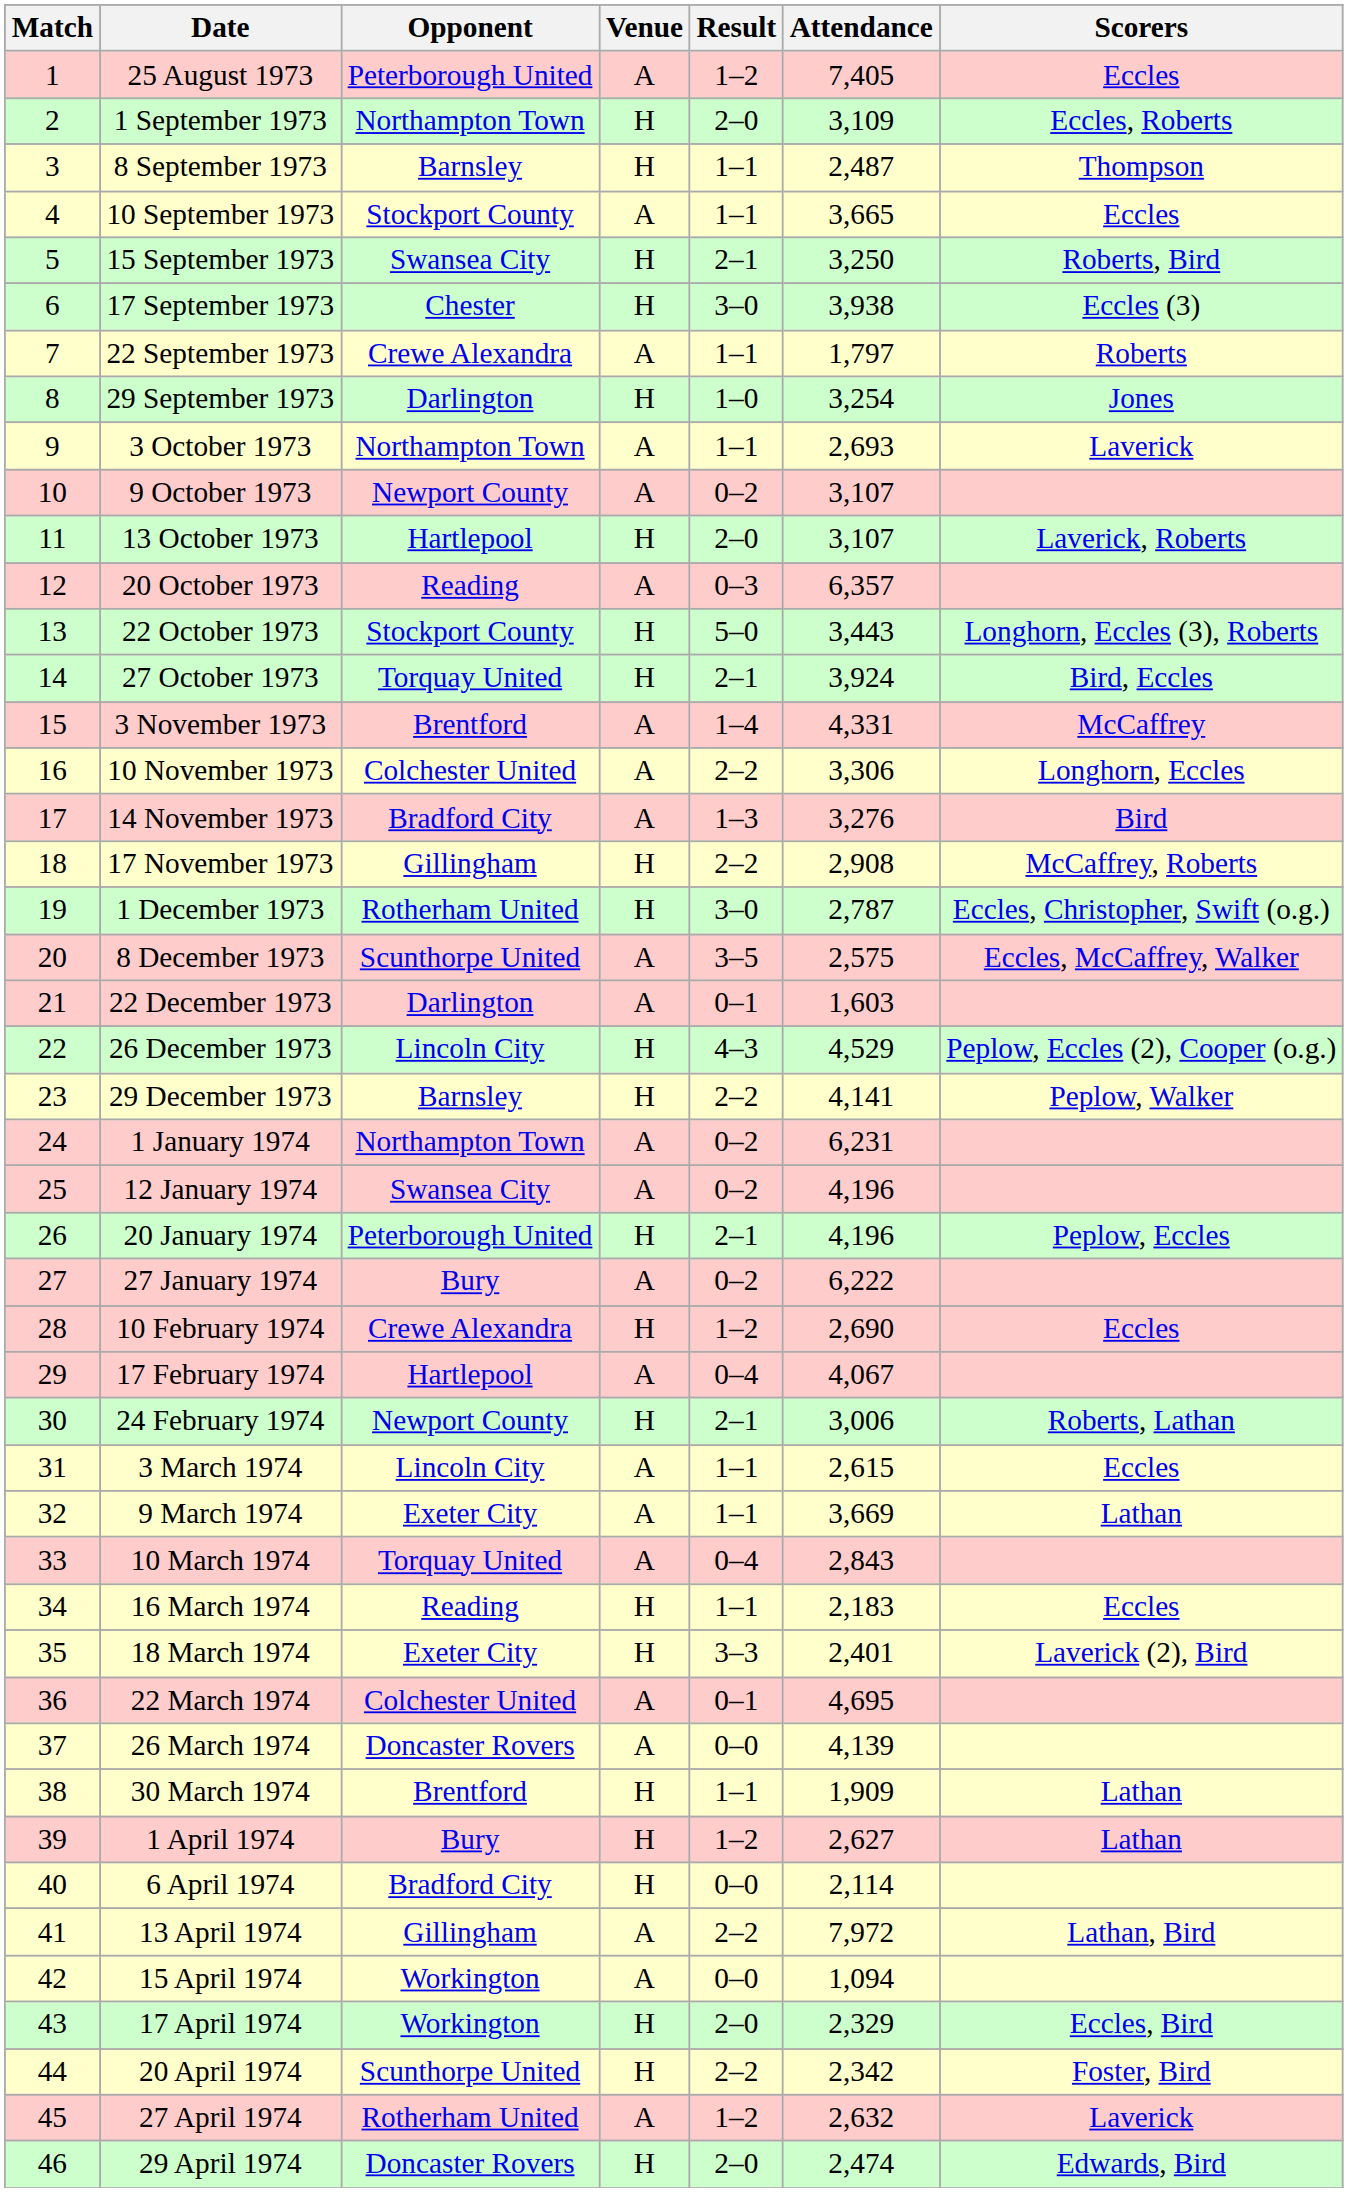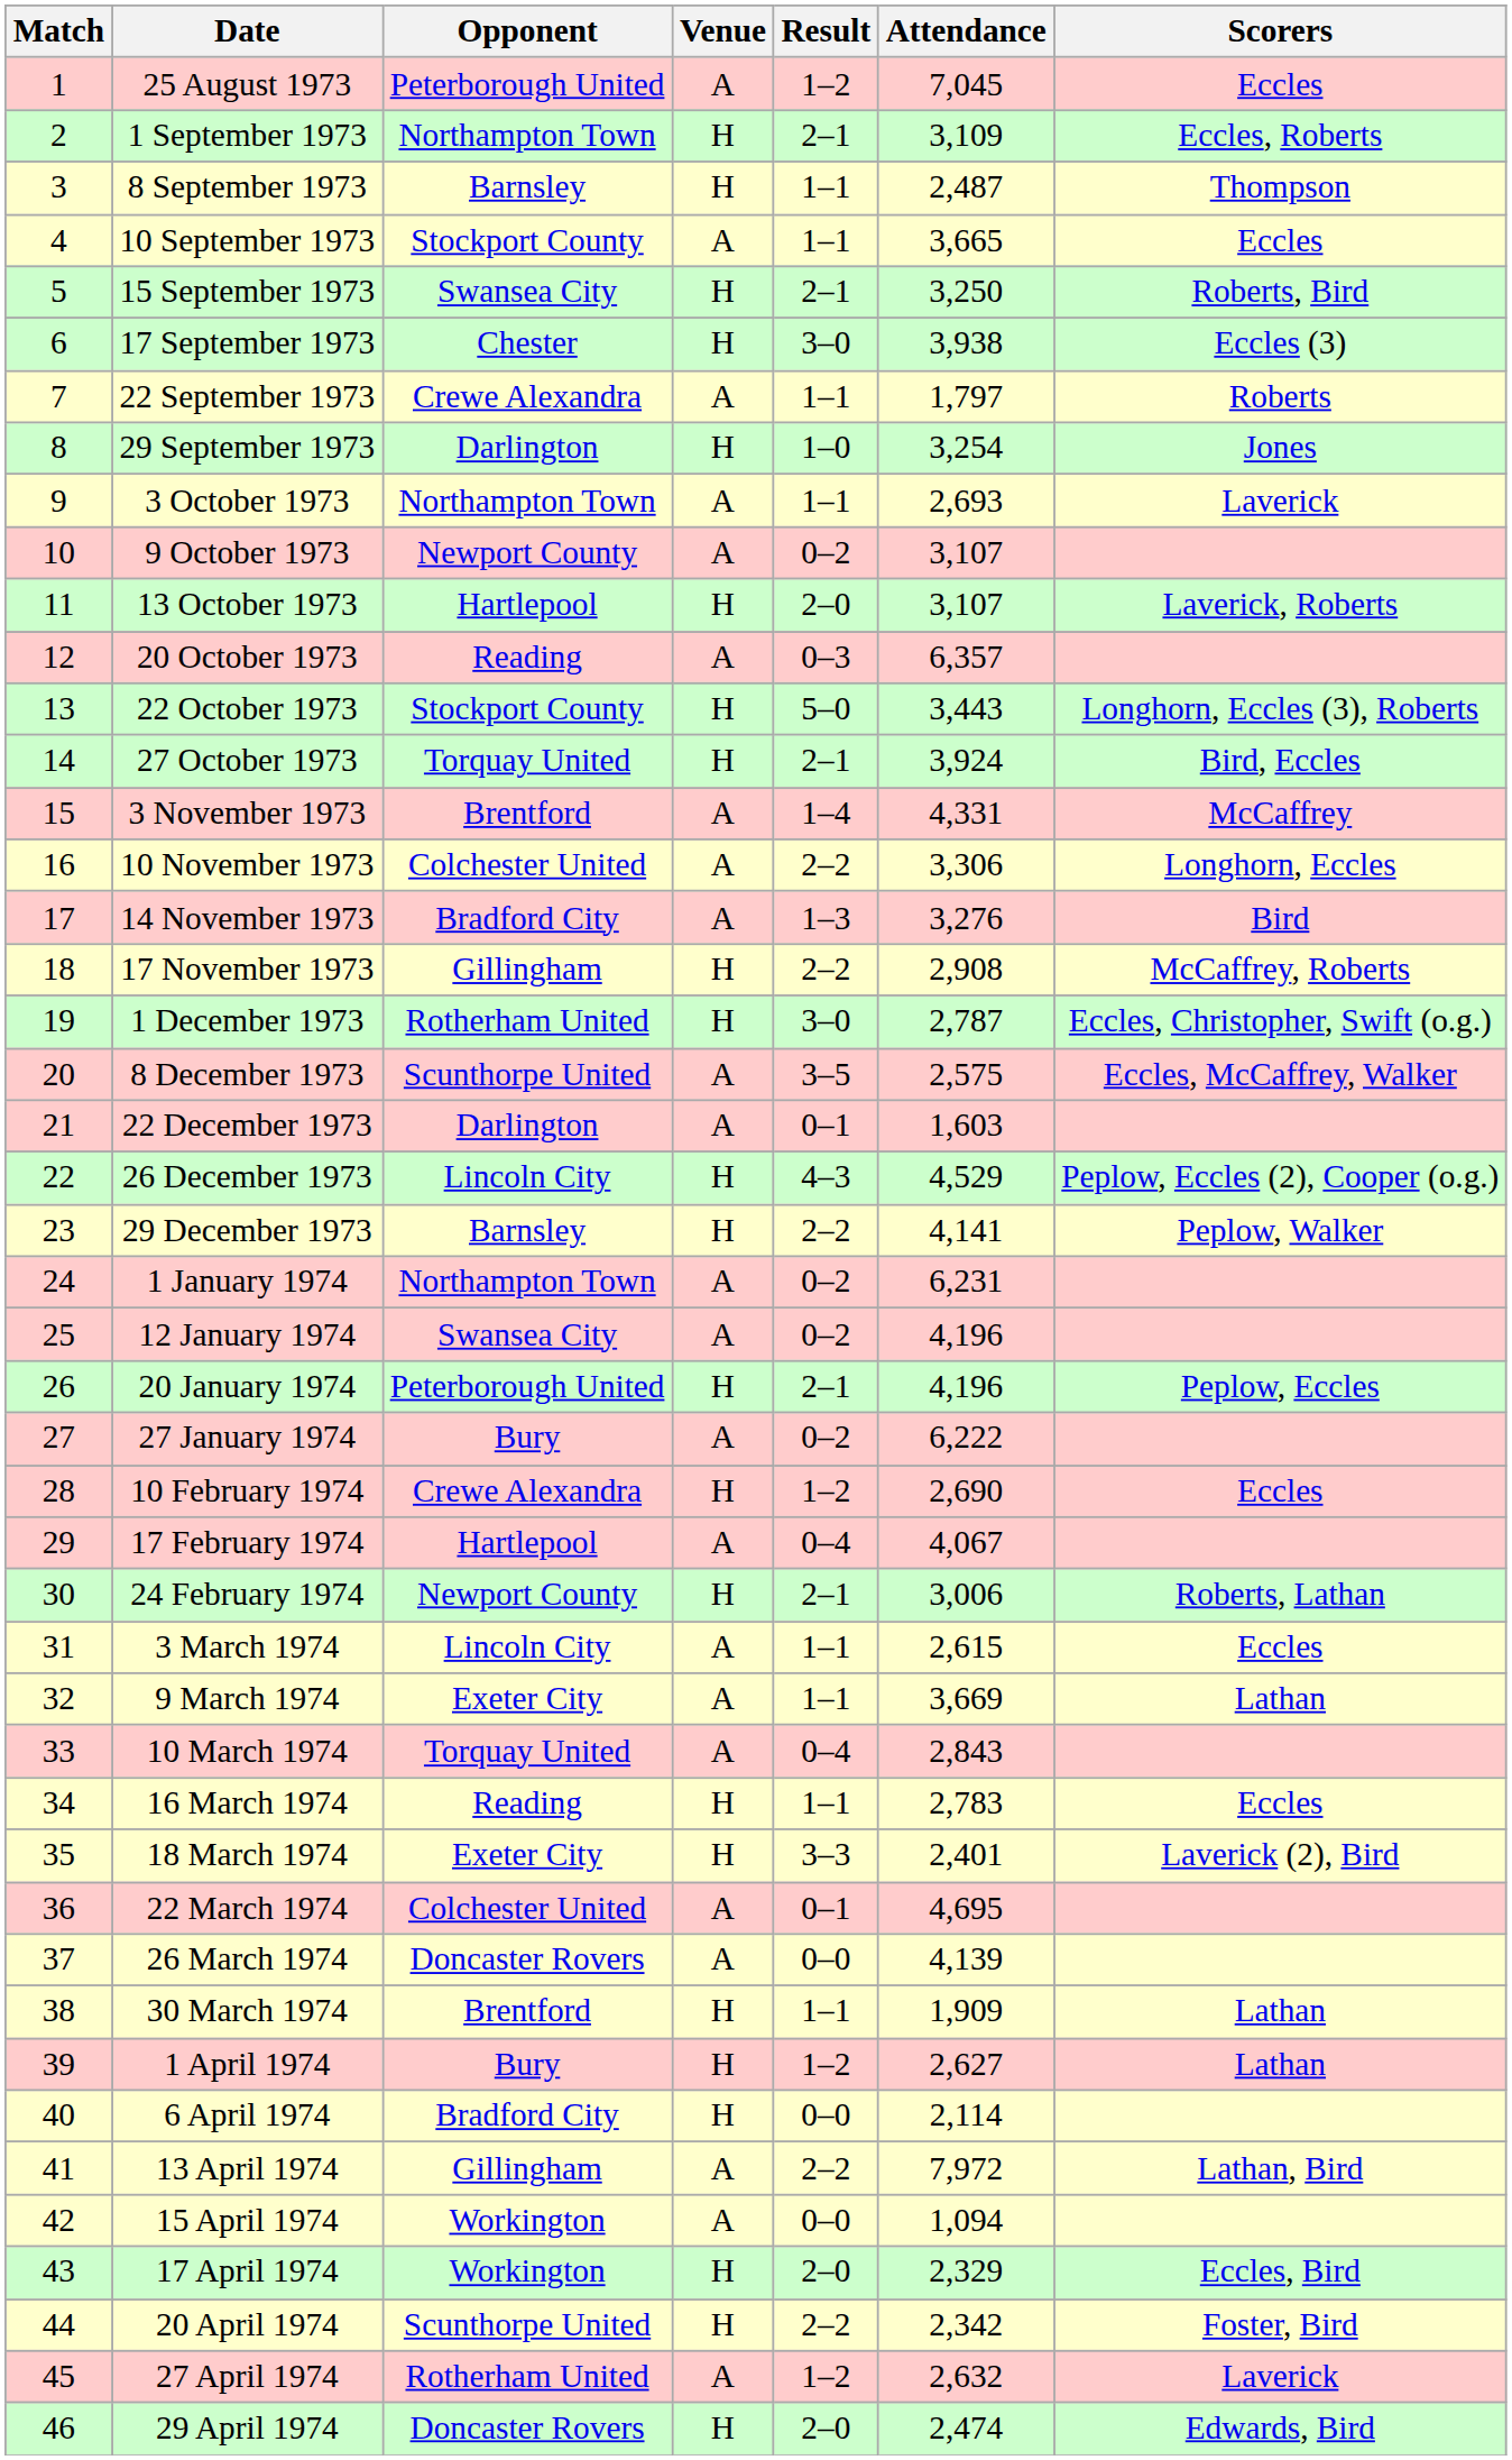25 August 1973 | Attendance: 7,405 -> 7,045
1 September 1973 | Result: 2–0 -> 2–1
16 March 1974 | Attendance: 2,183 -> 2,783
